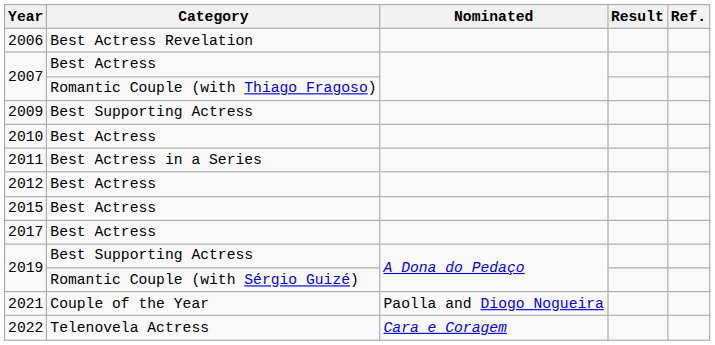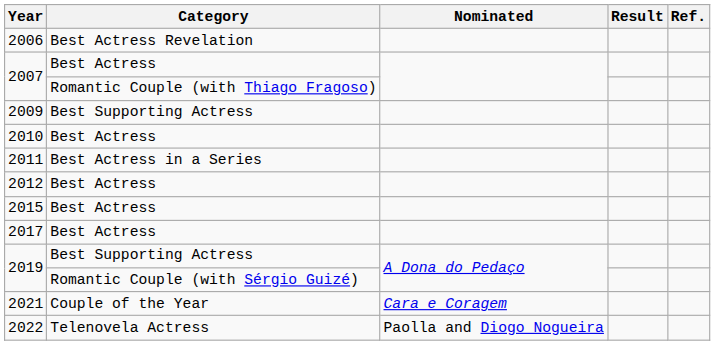2021 | Nominated: Paolla and Diogo Nogueira -> Cara e Coragem
2022 | Nominated: Cara e Coragem -> Paolla and Diogo Nogueira
